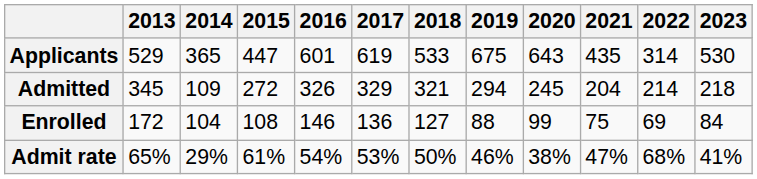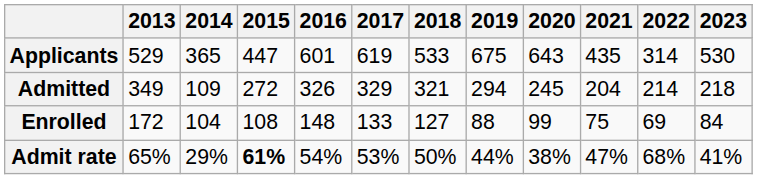Admitted | 2013: 345 -> 349
Enrolled | 2016: 146 -> 148
Enrolled | 2017: 136 -> 133
Admit rate | 2015: normal -> bold
Admit rate | 2019: 46% -> 44%
